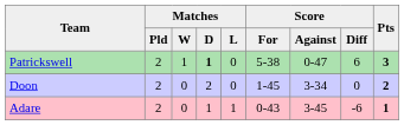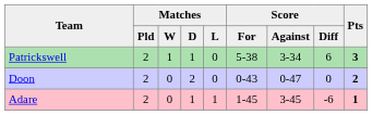Patrickswell | Matches / D: bold -> normal
Patrickswell | Score / Against: 0-47 -> 3-34
Doon | Score / For: 1-45 -> 0-43
Doon | Score / Against: 3-34 -> 0-47
Adare | Score / For: 0-43 -> 1-45
